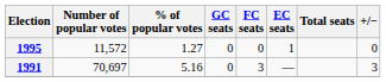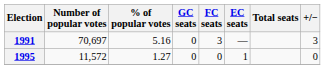rows swapped: 1991 <-> 1995
